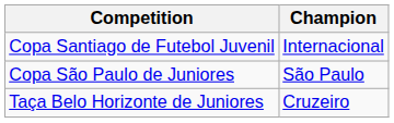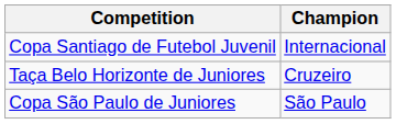rows swapped: Copa São Paulo de Juniores <-> Taça Belo Horizonte de Juniores
